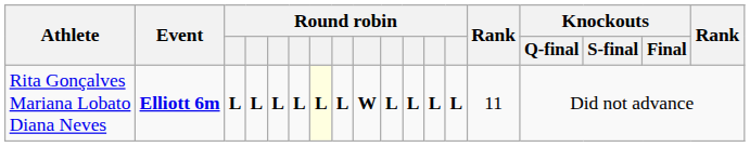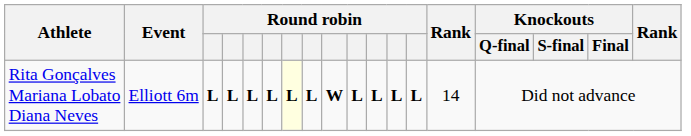Rita Gonçalves Mariana Lobato Diana Neves | Event: bold -> normal
Rita Gonçalves Mariana Lobato Diana Neves | column 14: 11 -> 14
